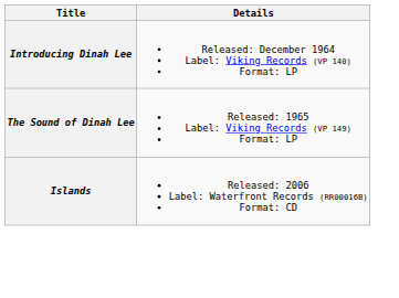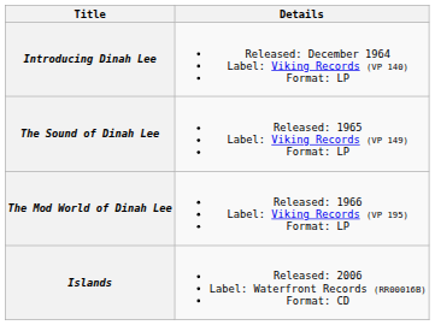+ row: The Mod World of Dinah Lee | Released: 1966 Label: Viking Records (VP 195) Format: LP
